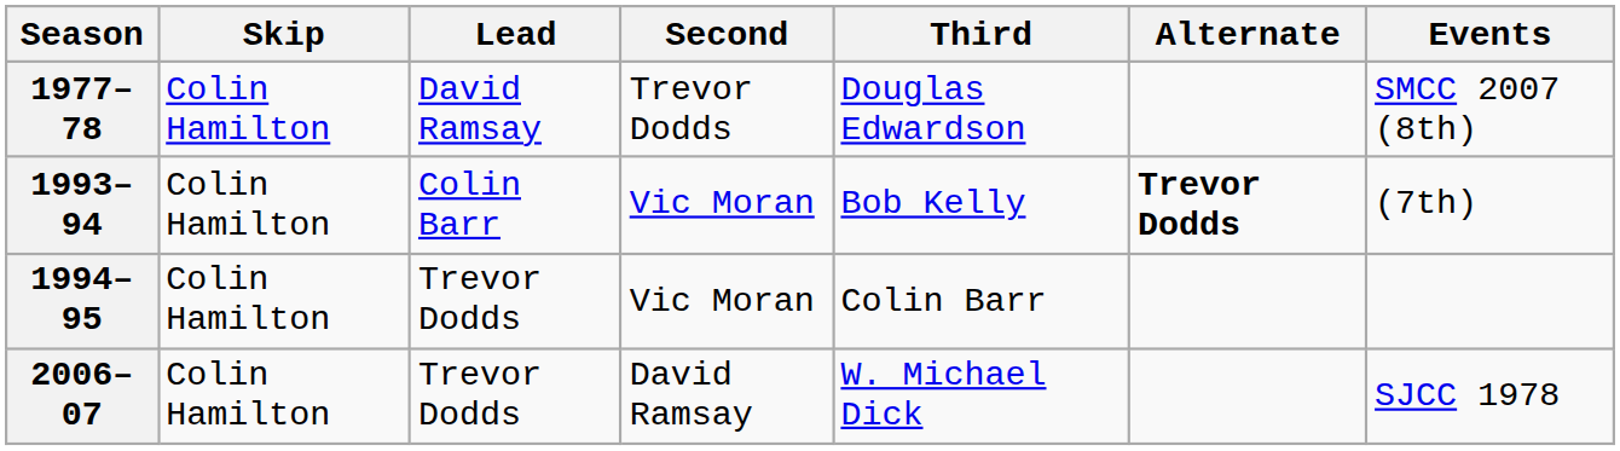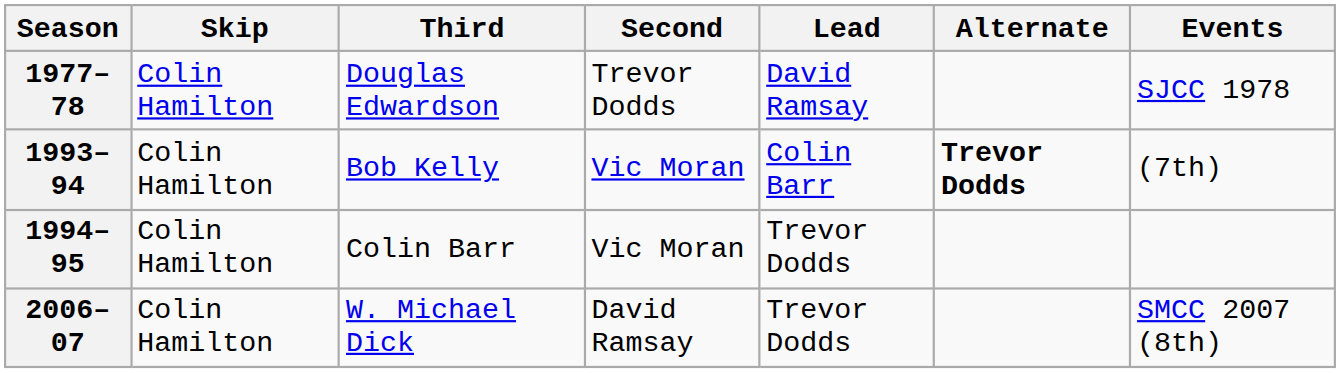columns swapped: Third <-> Lead
1977–78 | Events: SMCC 2007 (8th) -> SJCC 1978
2006–07 | Events: SJCC 1978 -> SMCC 2007 (8th)
